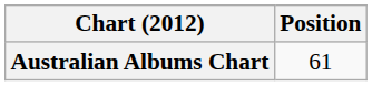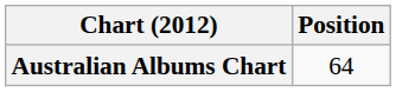Australian Albums Chart | Position: 61 -> 64
